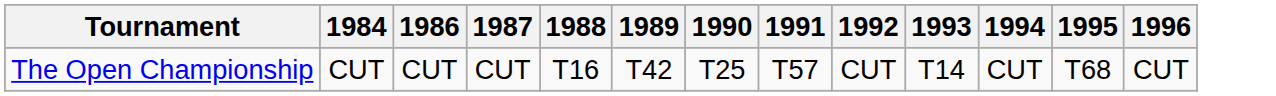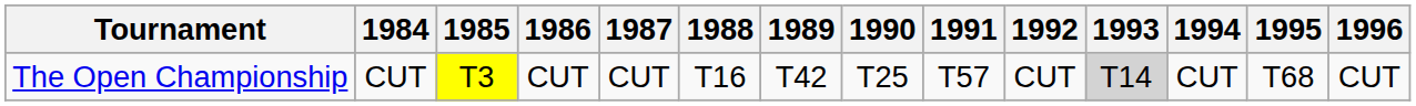+ column: 1985 | T3
The Open Championship | 1993: no background -> lightgrey background
